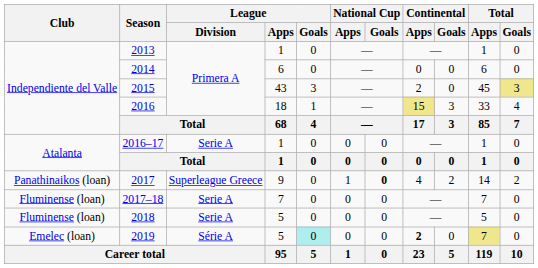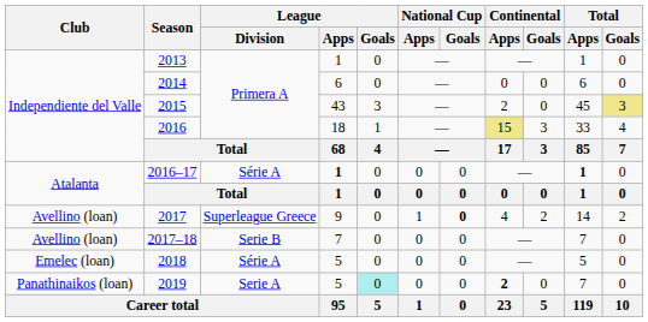2016–17 | League / Division: Serie A -> Série A
2016–17 | League / Apps: normal -> bold
2016–17 | Total / Apps: normal -> bold
2017 | Club: Panathinaikos (loan) -> Avellino (loan)
2017–18 | Club: Fluminense (loan) -> Avellino (loan)
2017–18 | League / Division: Serie A -> Serie B
2018 | Club: Fluminense (loan) -> Emelec (loan)
2018 | League / Division: Serie A -> Série A
2019 | Club: Emelec (loan) -> Panathinaikos (loan)
2019 | League / Division: Série A -> Serie A
2019 | Total / Apps: khaki background -> no background
